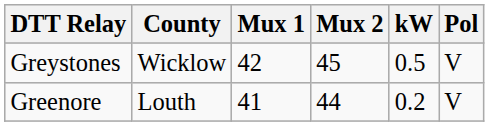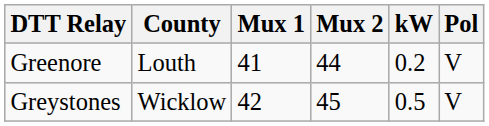rows swapped: Greenore <-> Greystones
